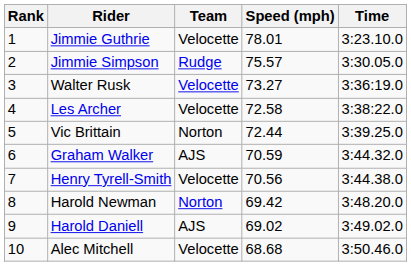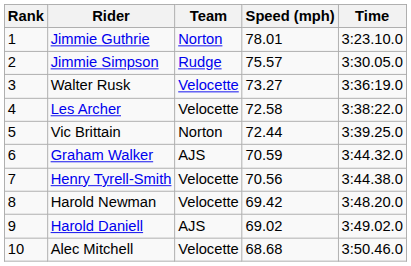Jimmie Guthrie | Team: Velocette -> Norton
Harold Newman | Team: Norton -> Velocette
